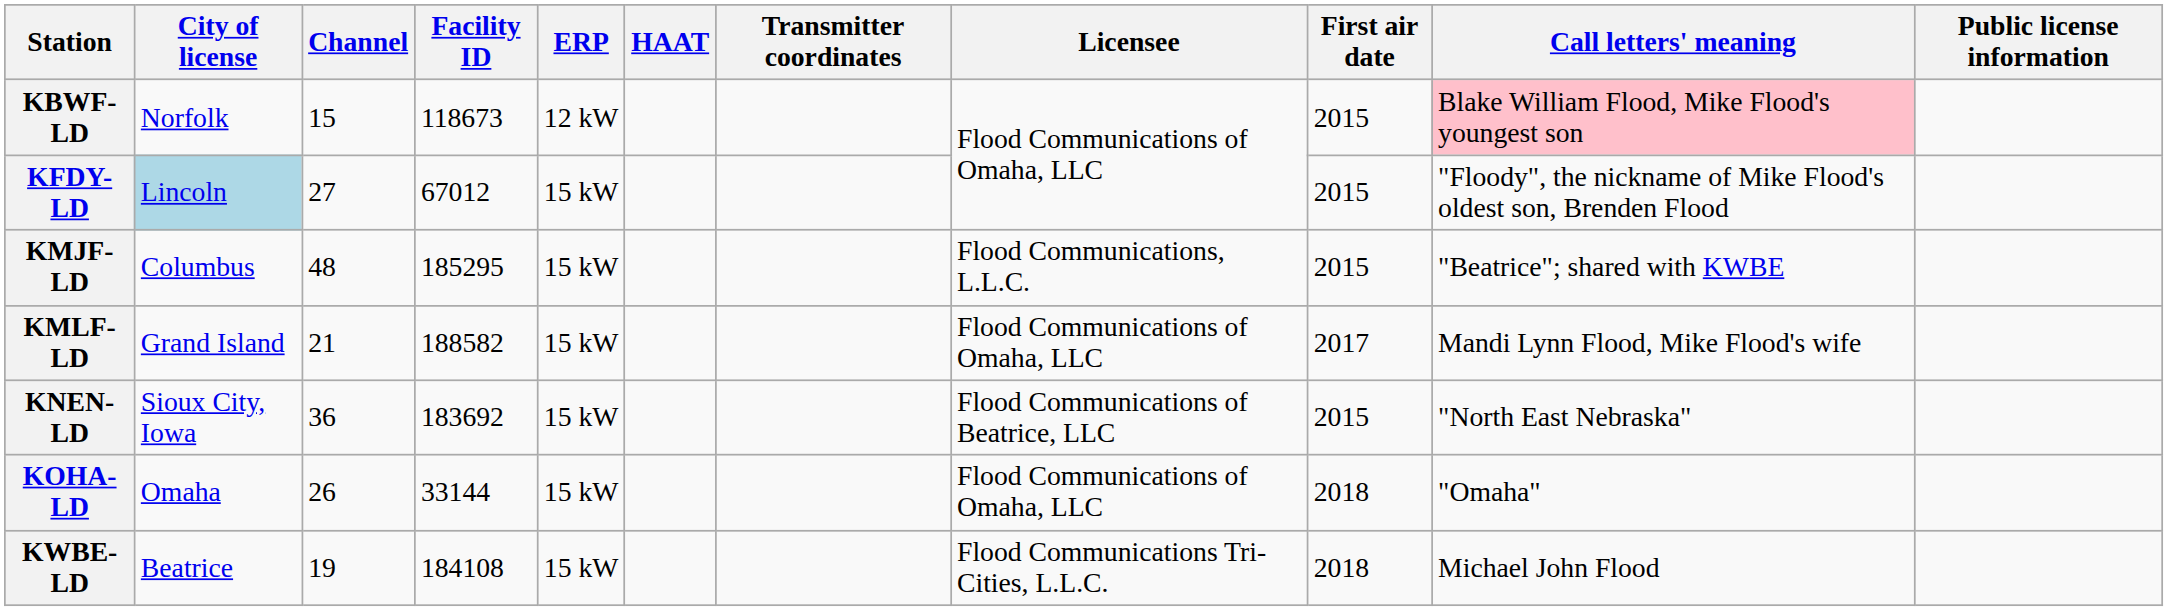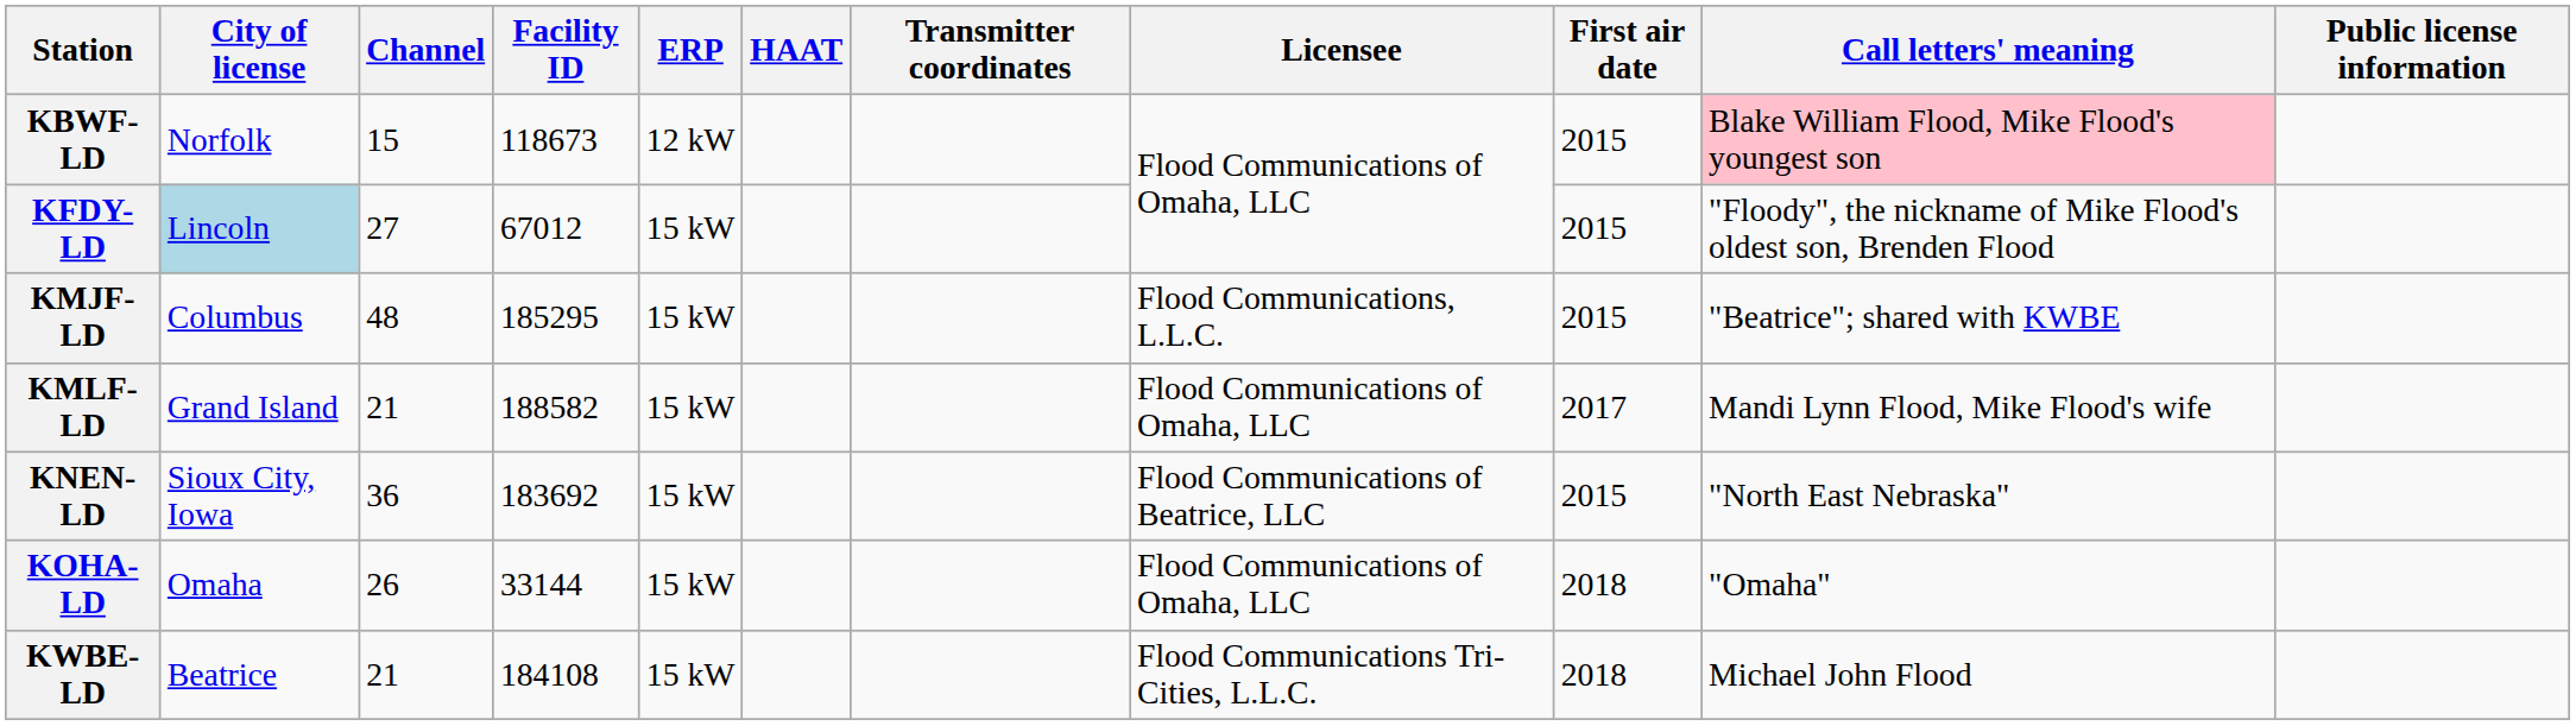KWBE-LD | Channel: 19 -> 21
